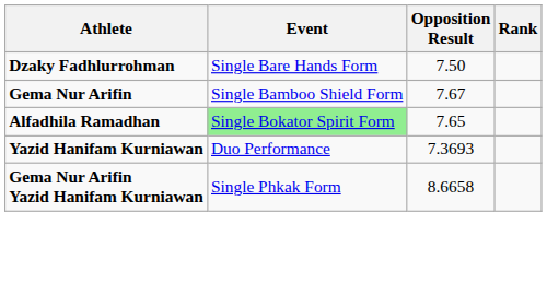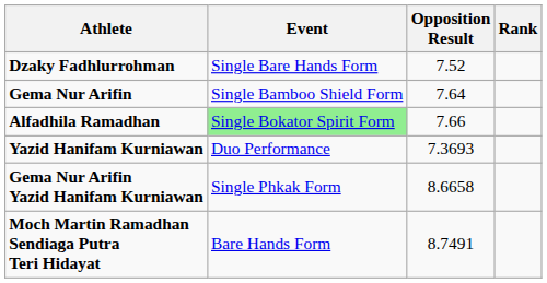Dzaky Fadhlurrohman | Opposition Result: 7.50 -> 7.52
Gema Nur Arifin | Opposition Result: 7.67 -> 7.64
Alfadhila Ramadhan | Opposition Result: 7.65 -> 7.66
+ row: Moch Martin Ramadhan Sendiaga Putra Teri Hidayat | Bare Hands Form | 8.7491
